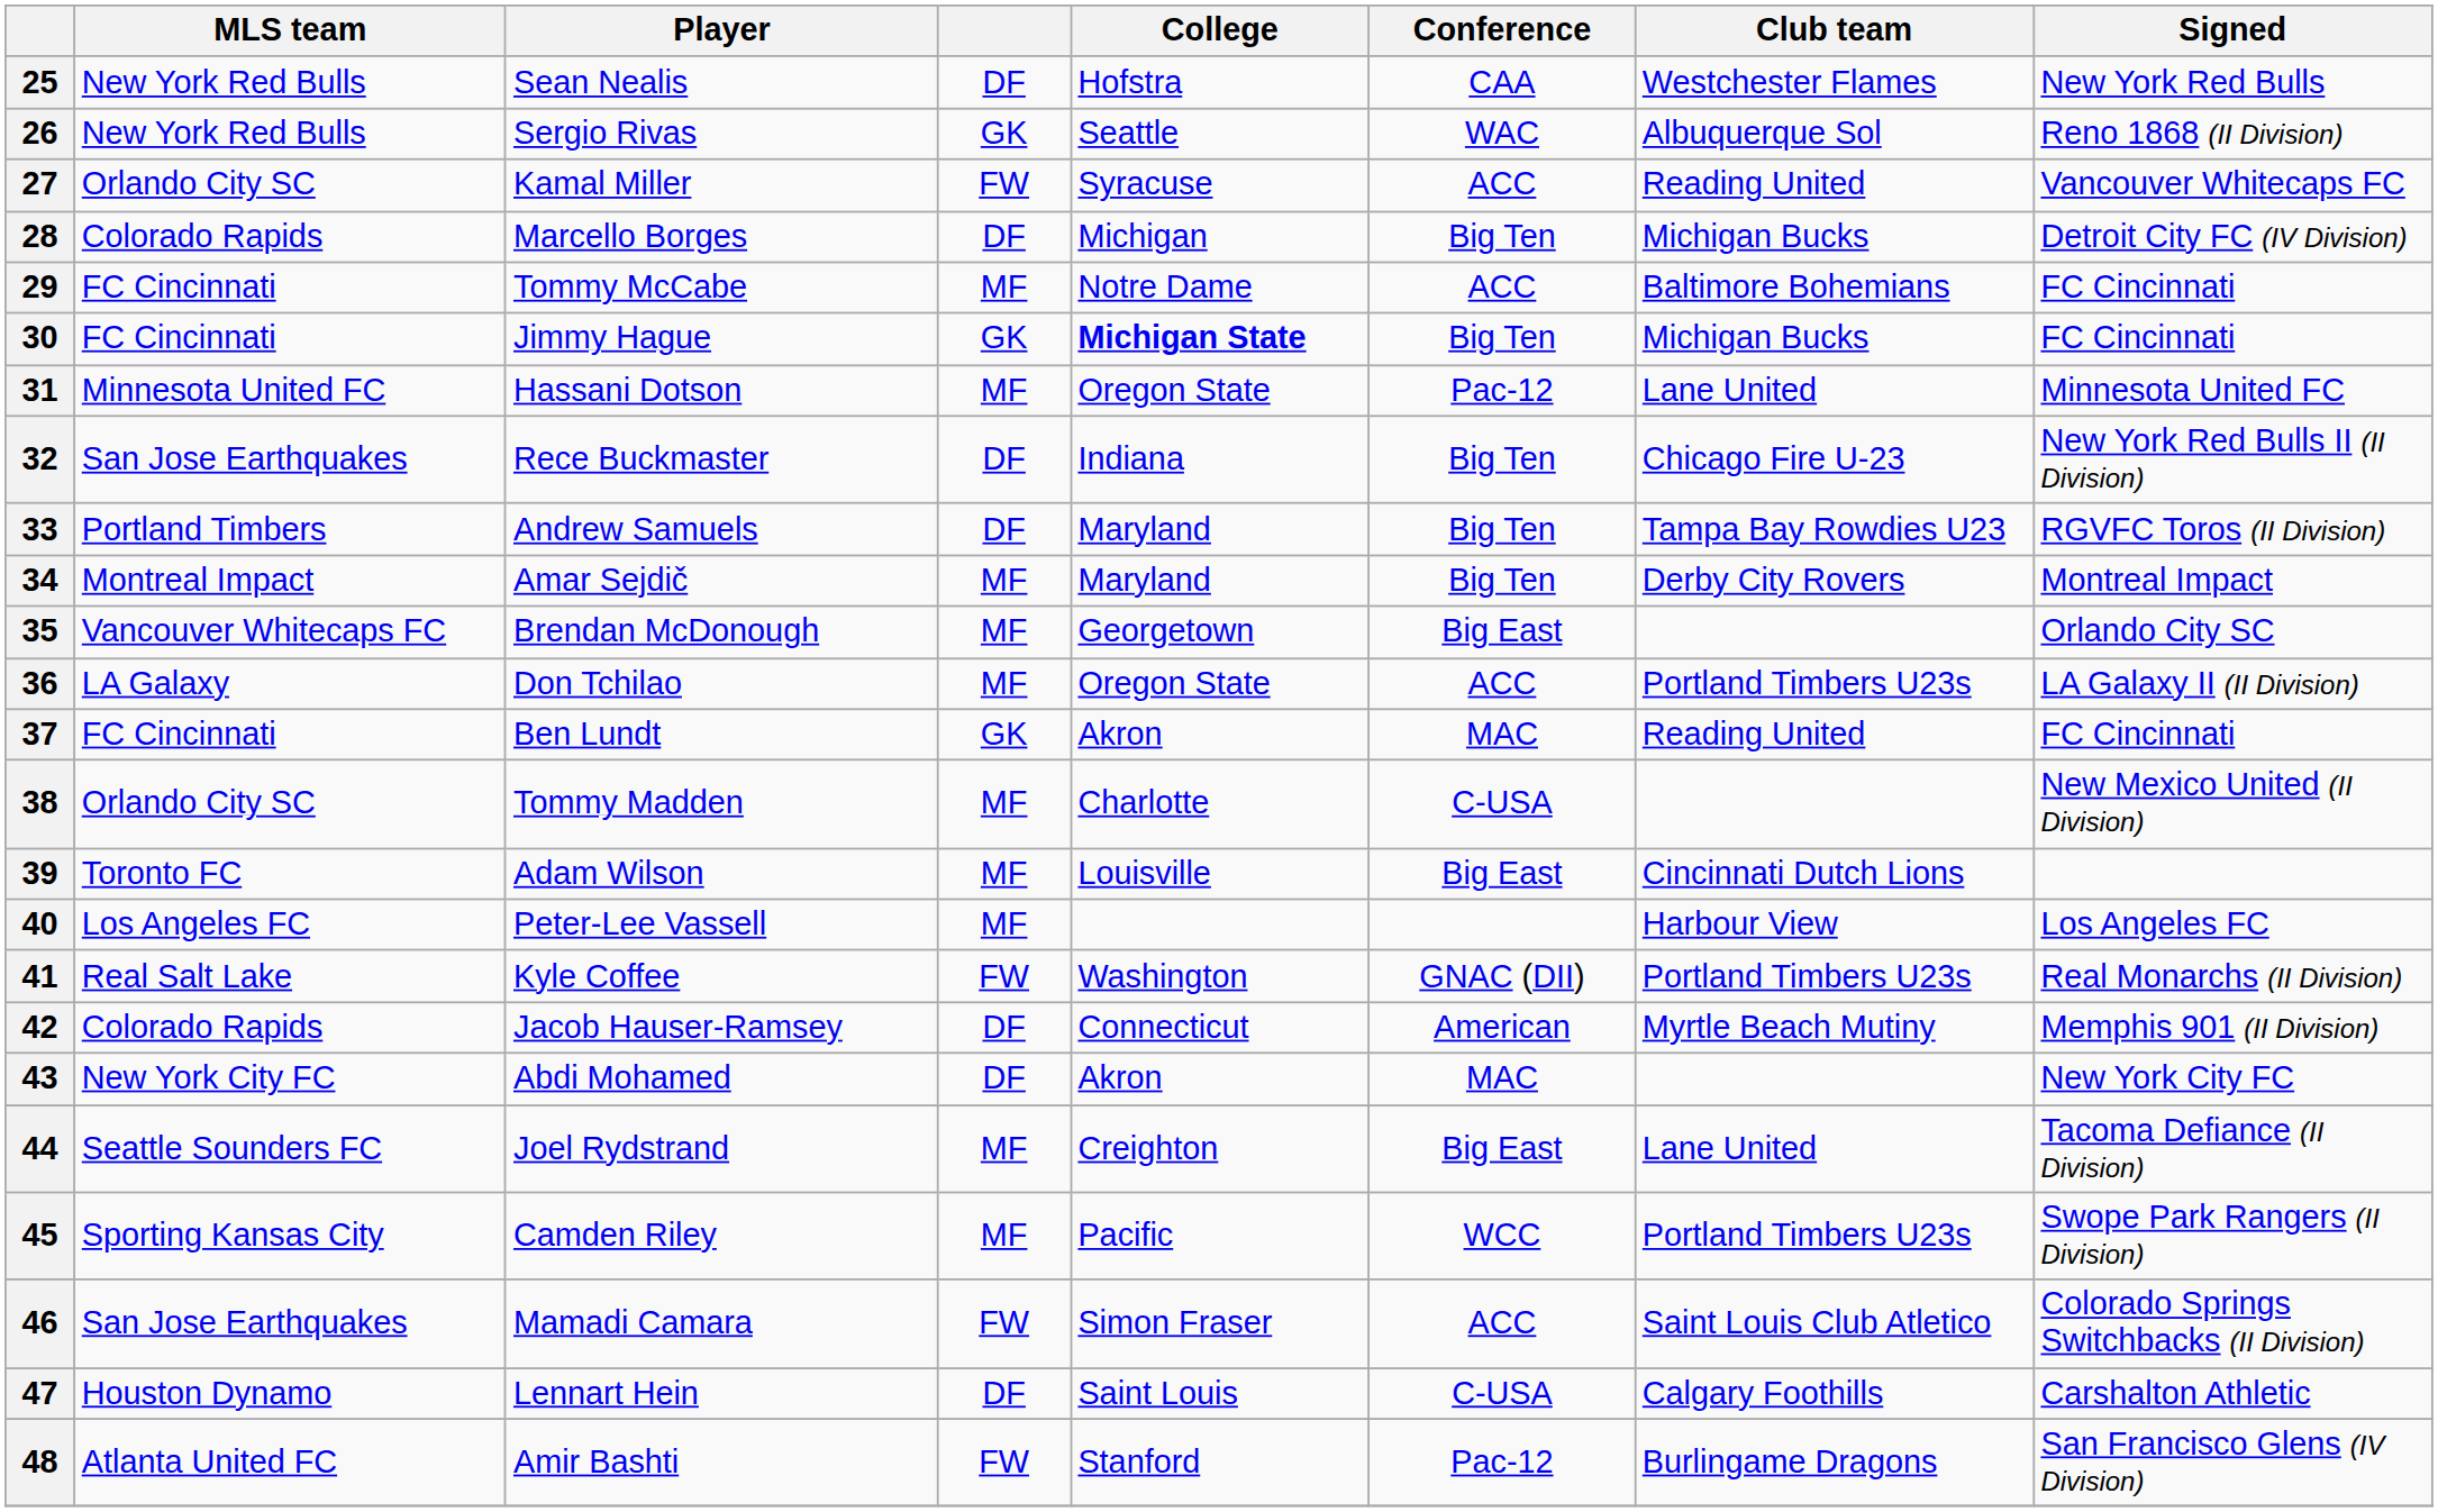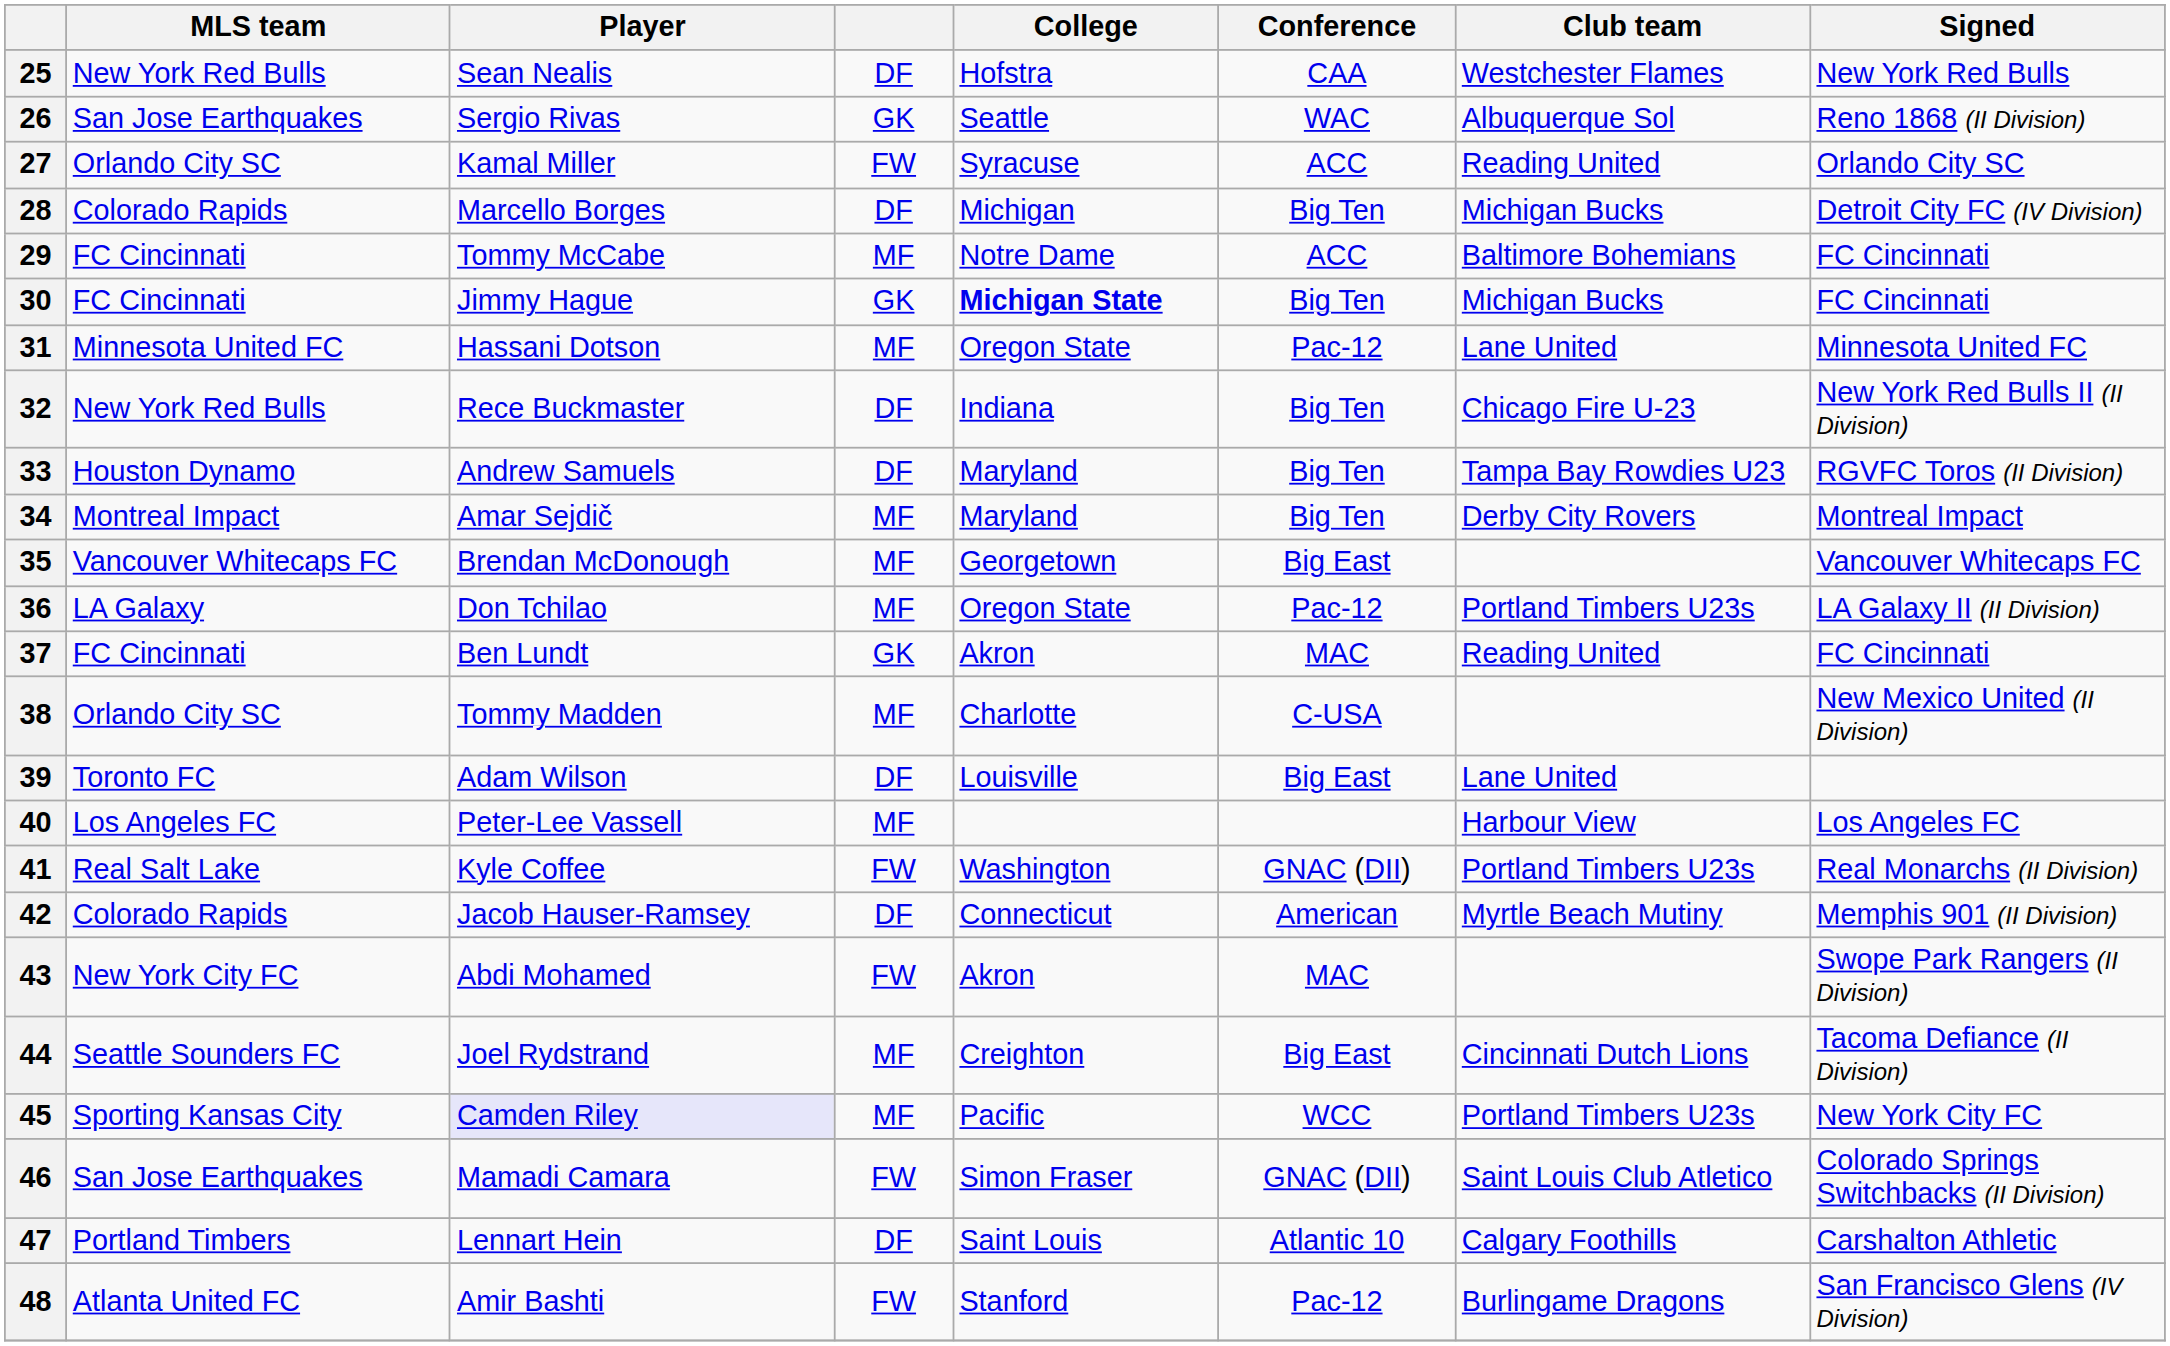26 | MLS team: New York Red Bulls -> San Jose Earthquakes
27 | Signed: Vancouver Whitecaps FC -> Orlando City SC
32 | MLS team: San Jose Earthquakes -> New York Red Bulls
33 | MLS team: Portland Timbers -> Houston Dynamo
35 | Signed: Orlando City SC -> Vancouver Whitecaps FC
36 | Conference: ACC -> Pac-12
39 | column 4: MF -> DF
39 | Club team: Cincinnati Dutch Lions -> Lane United
43 | column 4: DF -> FW
43 | Signed: New York City FC -> Swope Park Rangers (II Division)
44 | Club team: Lane United -> Cincinnati Dutch Lions
45 | Player: no background -> lavender background
45 | Signed: Swope Park Rangers (II Division) -> New York City FC
46 | Conference: ACC -> GNAC (DII)
47 | MLS team: Houston Dynamo -> Portland Timbers
47 | Conference: C-USA -> Atlantic 10
